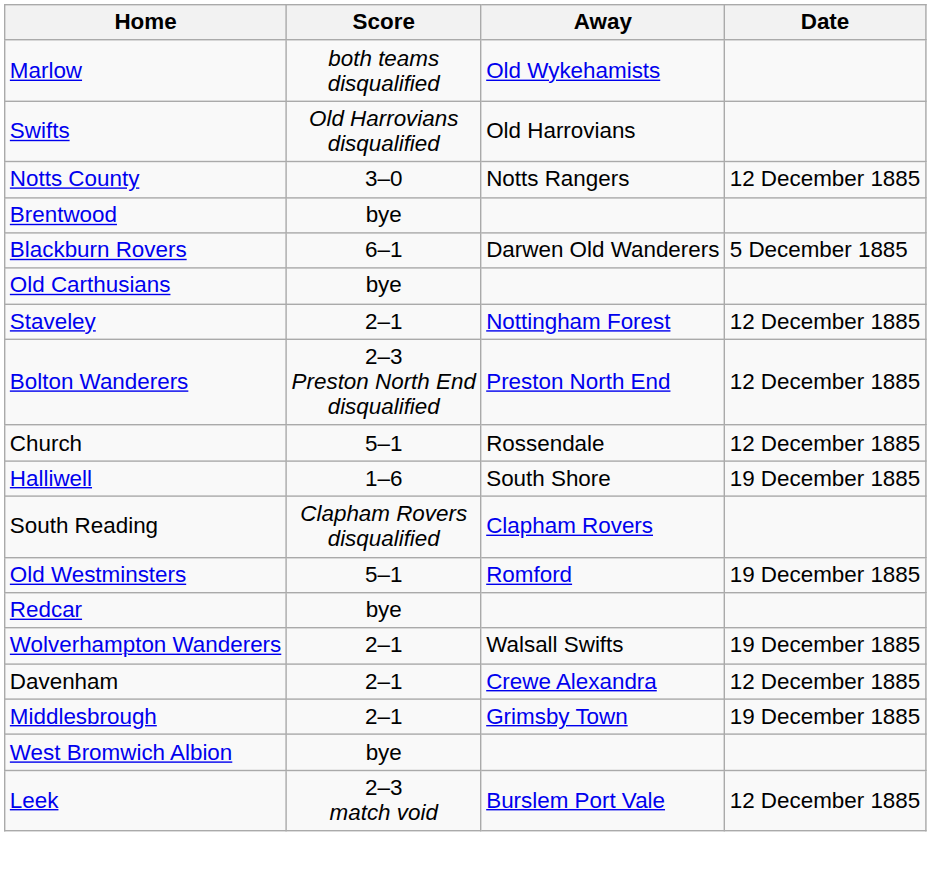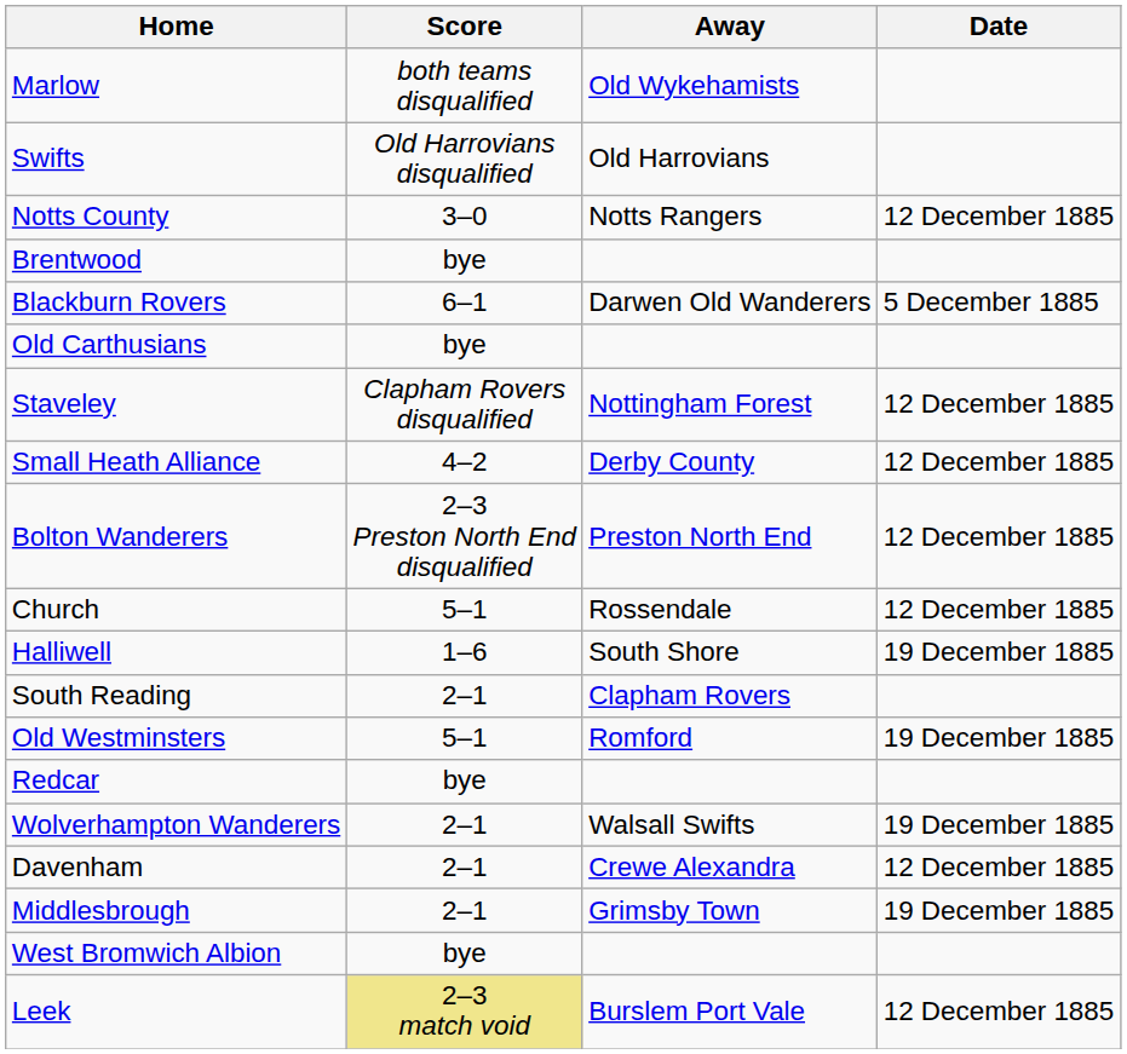Staveley | Score: 2–1 -> Clapham Rovers disqualified
+ row: Small Heath Alliance | 4–2 | Derby County | 12 December 1885
South Reading | Score: Clapham Rovers disqualified -> 2–1
Leek | Score: no background -> khaki background
